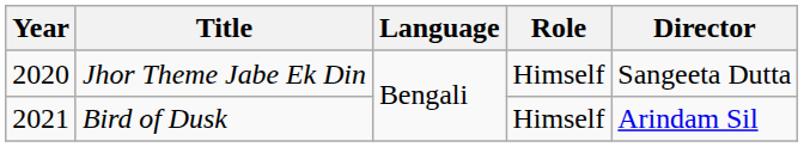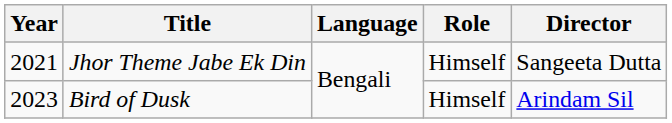Jhor Theme Jabe Ek Din | Year: 2020 -> 2021
Bird of Dusk | Year: 2021 -> 2023
